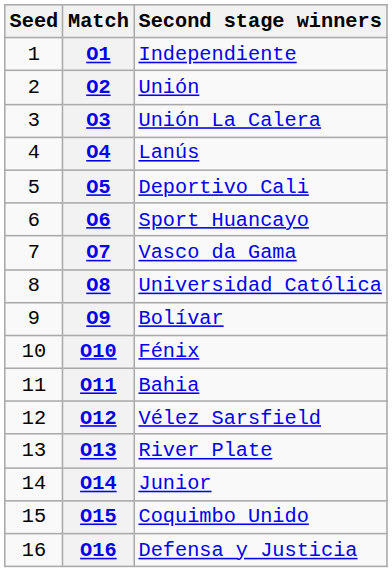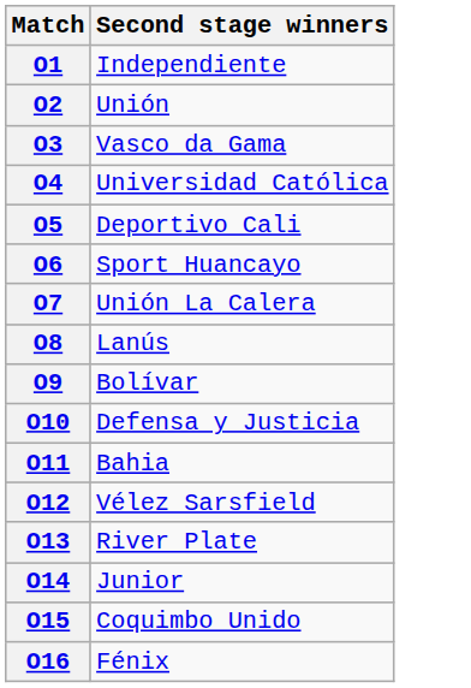- column: Seed | 1 | 2 | 3 | 4 | 5 | 6 | 7 | 8 | 9 | 10 | 11 | 12 | 13 | 14 | 15 | 16
O3 | Second stage winners: Unión La Calera -> Vasco da Gama
O4 | Second stage winners: Lanús -> Universidad Católica
O7 | Second stage winners: Vasco da Gama -> Unión La Calera
O8 | Second stage winners: Universidad Católica -> Lanús
O10 | Second stage winners: Fénix -> Defensa y Justicia
O16 | Second stage winners: Defensa y Justicia -> Fénix
